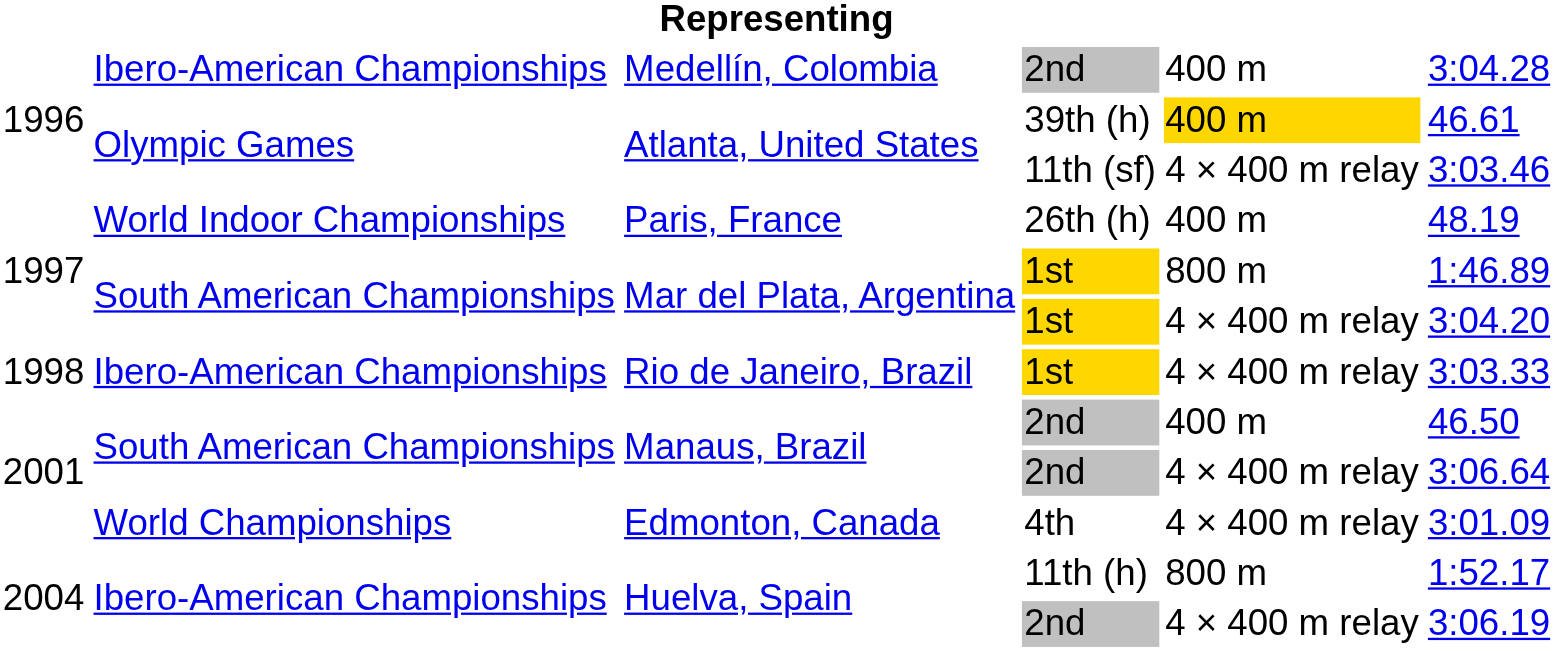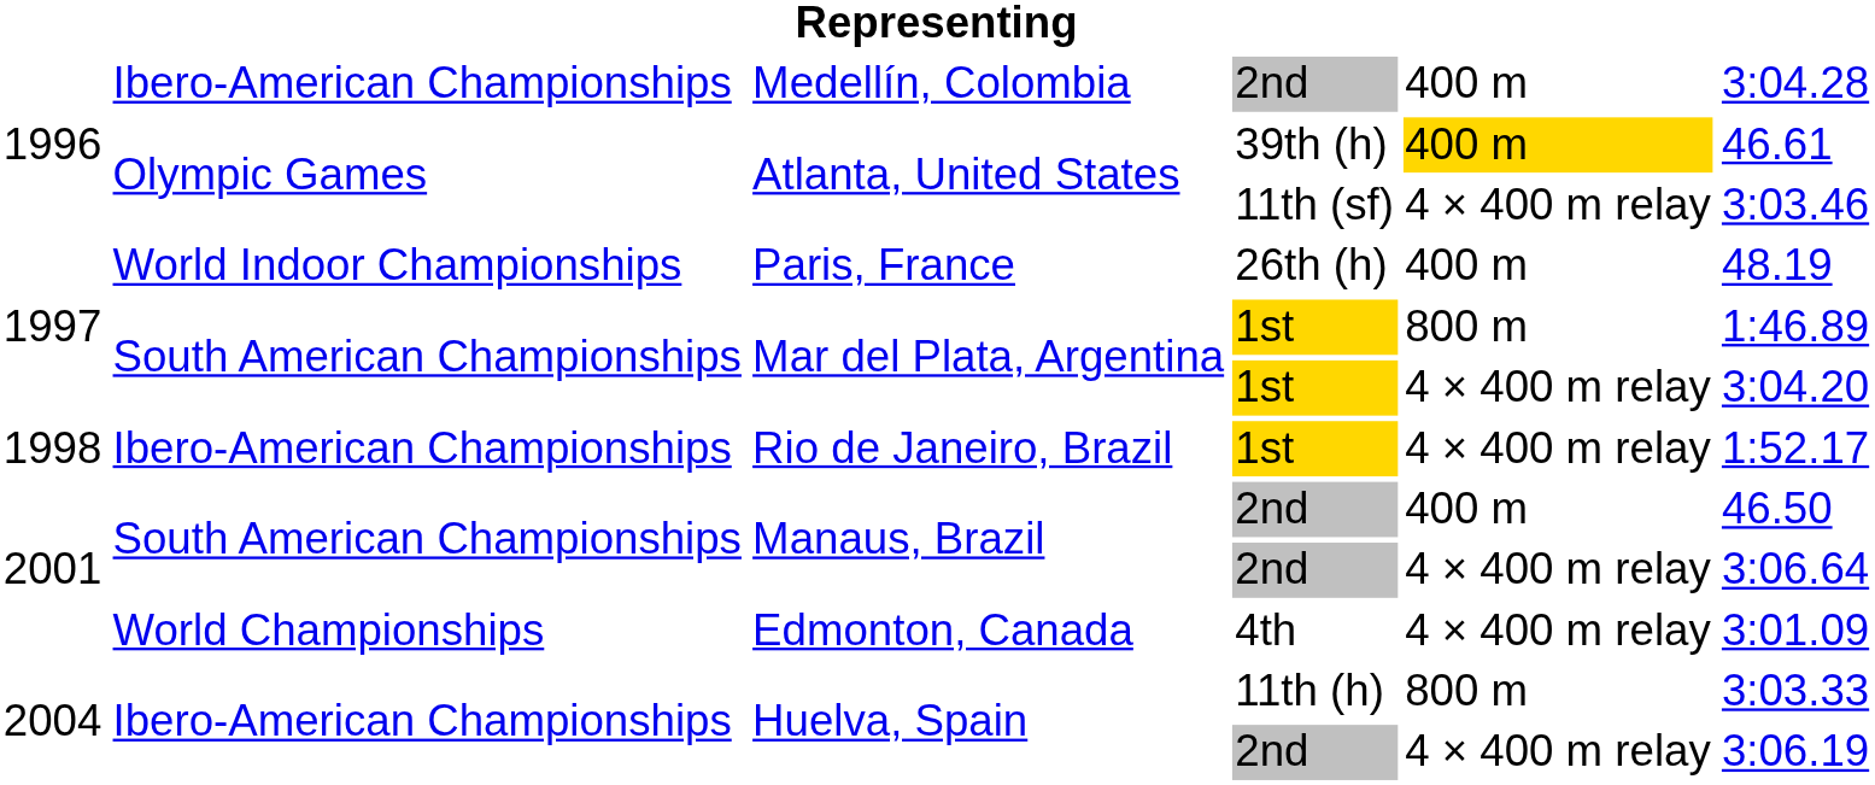Rio de Janeiro, Brazil | column 6: 3:03.33 -> 1:52.17
Huelva, Spain / 11th (h) | column 6: 1:52.17 -> 3:03.33
